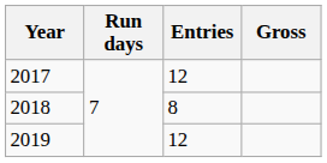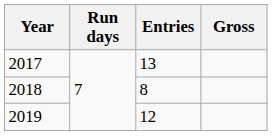2017 | Entries: 12 -> 13
